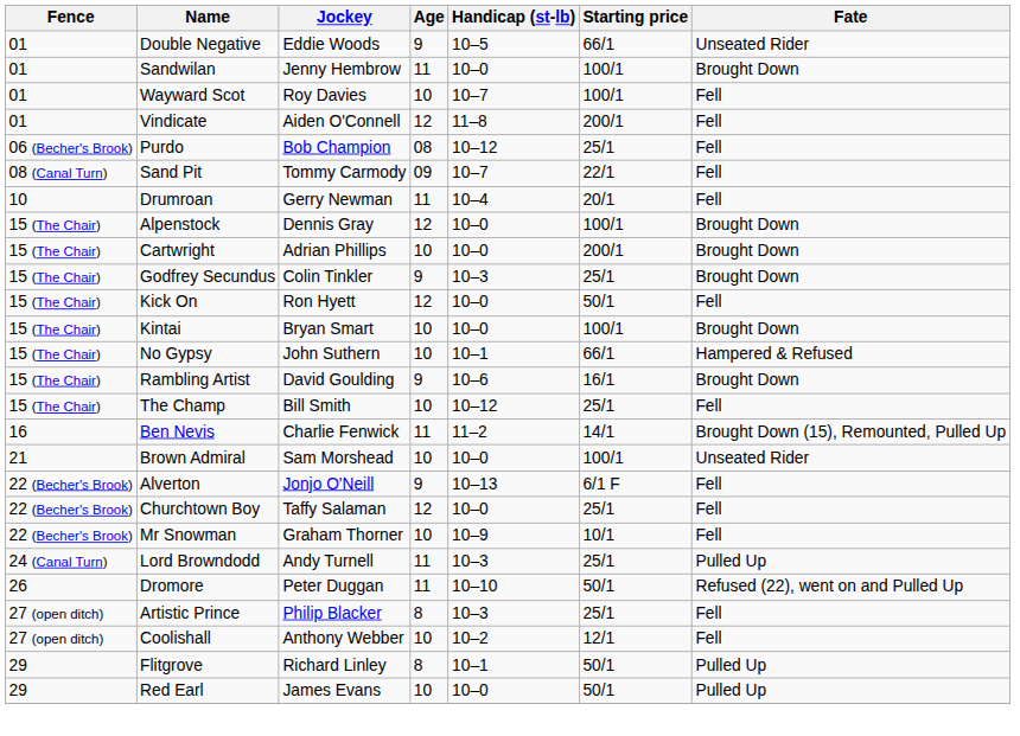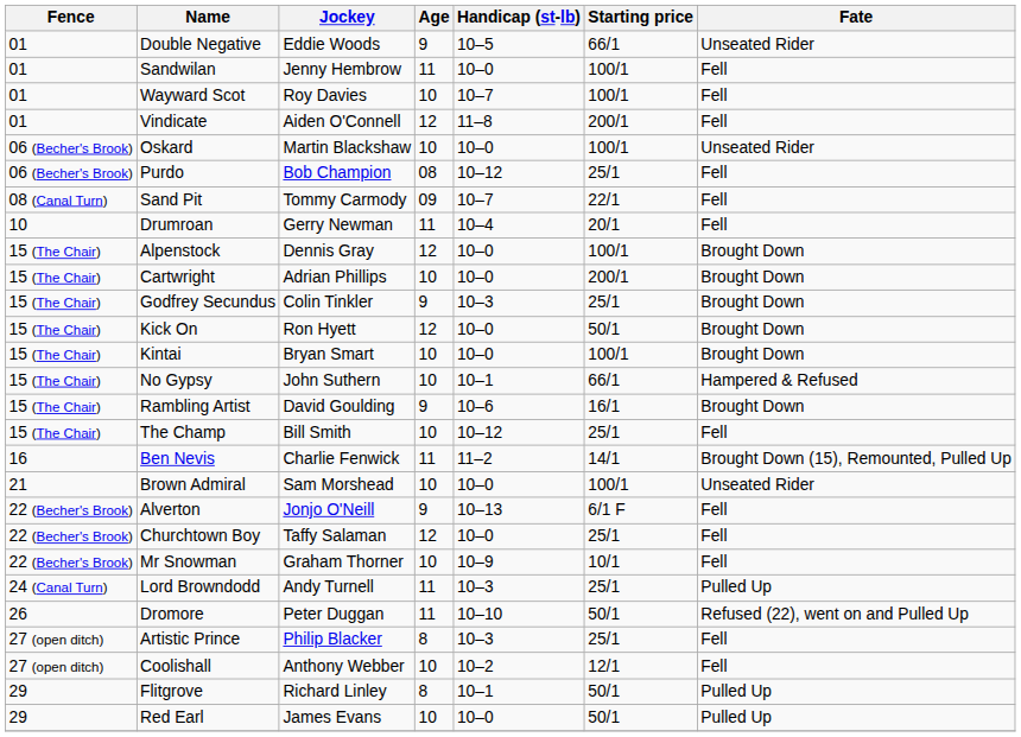Sandwilan | Fate: Brought Down -> Fell
+ row: 06 (Becher's Brook) | Oskard | Martin Blackshaw | 10 | 10–0 | 100/1 | Unseated Rider
Kick On | Fate: Fell -> Brought Down
